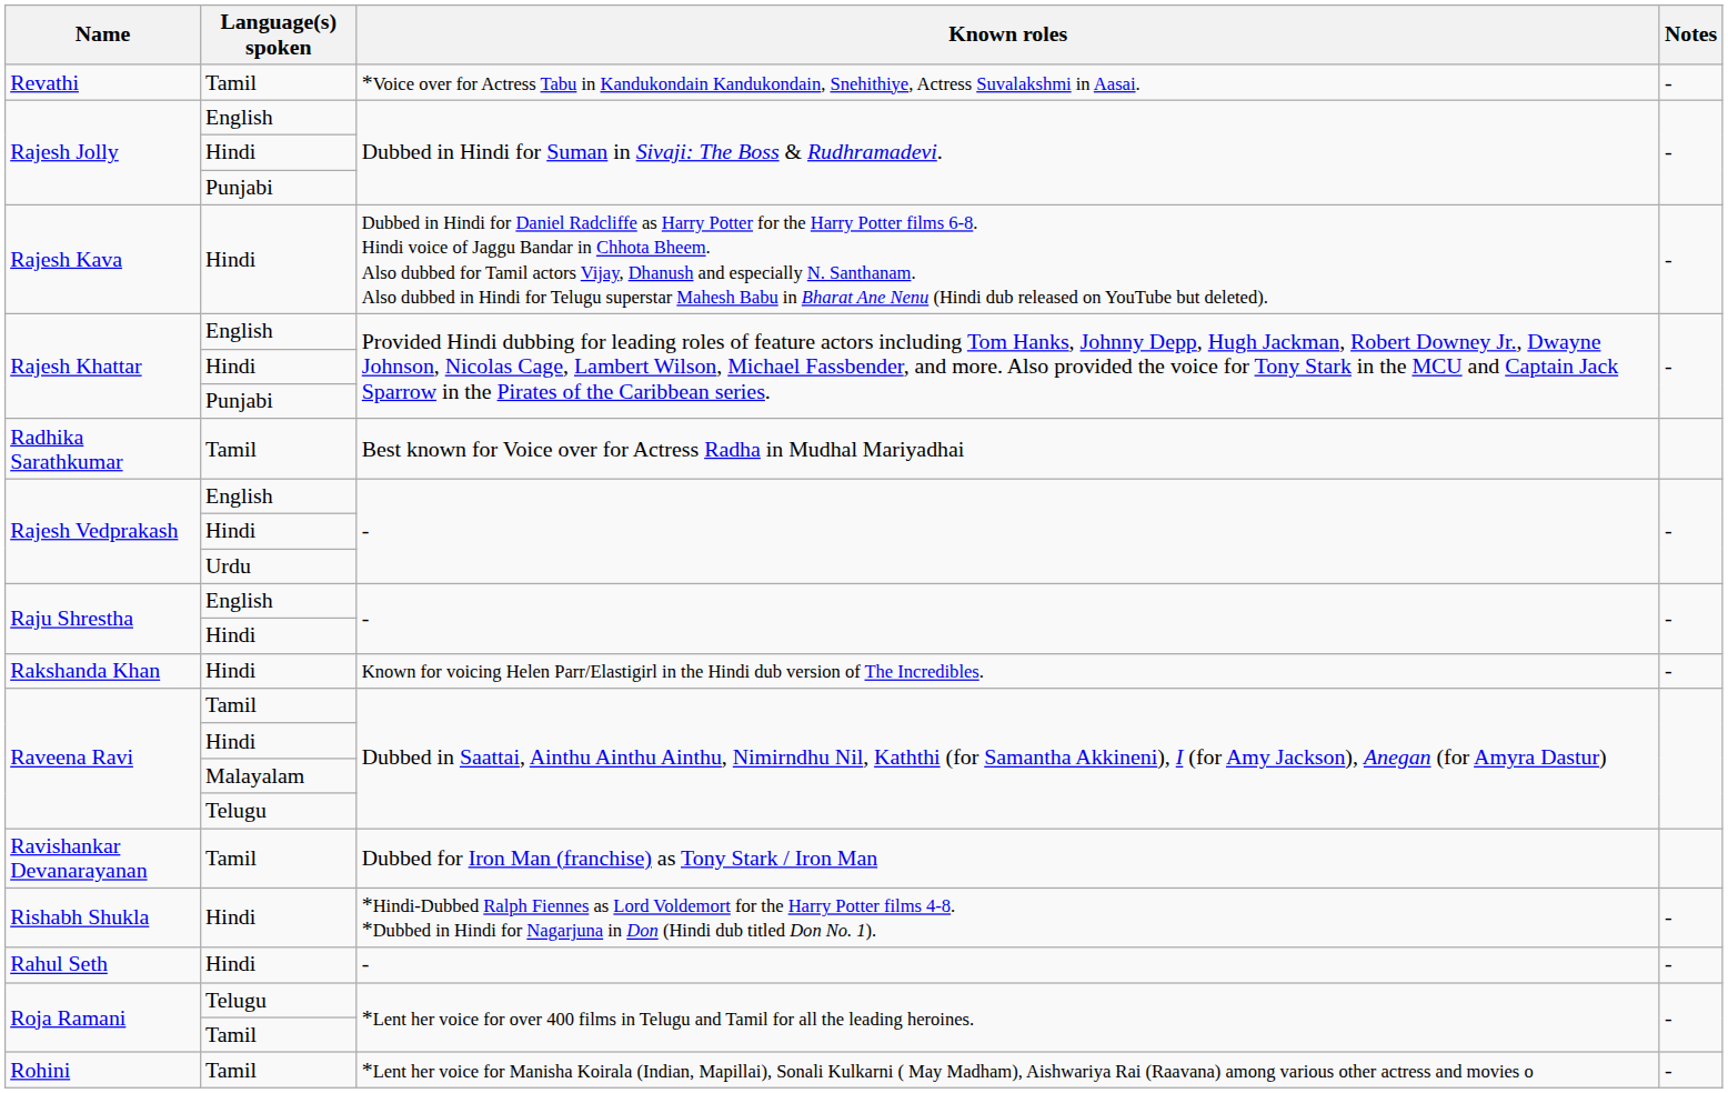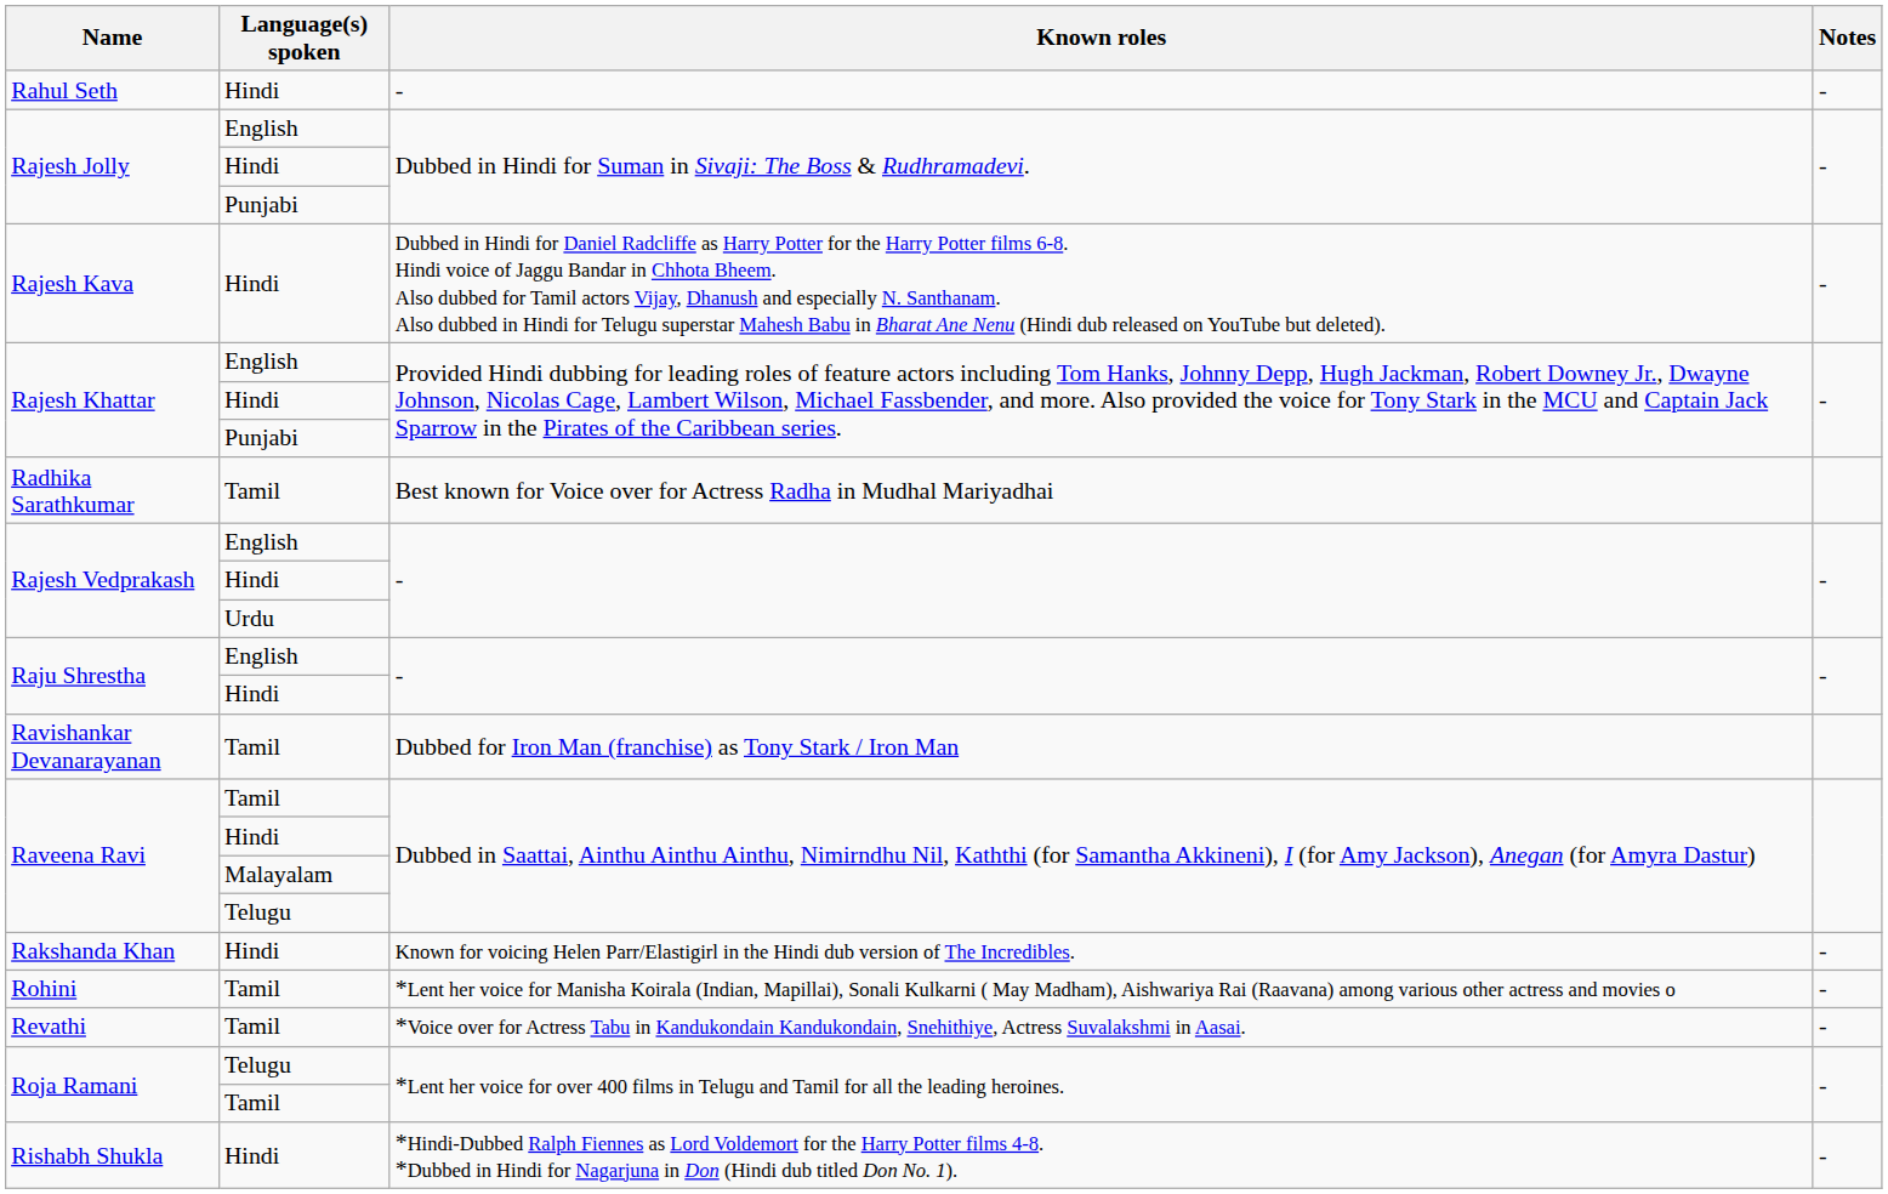rows swapped: Rahul Seth <-> Revathi
rows swapped: Rakshanda Khan <-> Ravishankar Devanarayanan
rows swapped: Rishabh Shukla <-> Rohini
